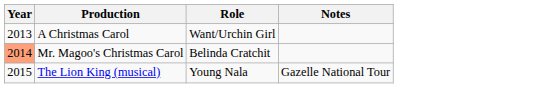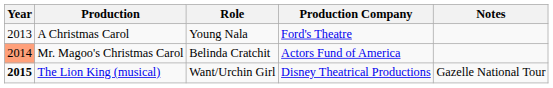+ column: Production Company | Ford's Theatre | Actors Fund of America | Disney Theatrical Productions
A Christmas Carol | Role: Want/Urchin Girl -> Young Nala
The Lion King (musical) | Year: normal -> bold
The Lion King (musical) | Role: Young Nala -> Want/Urchin Girl
